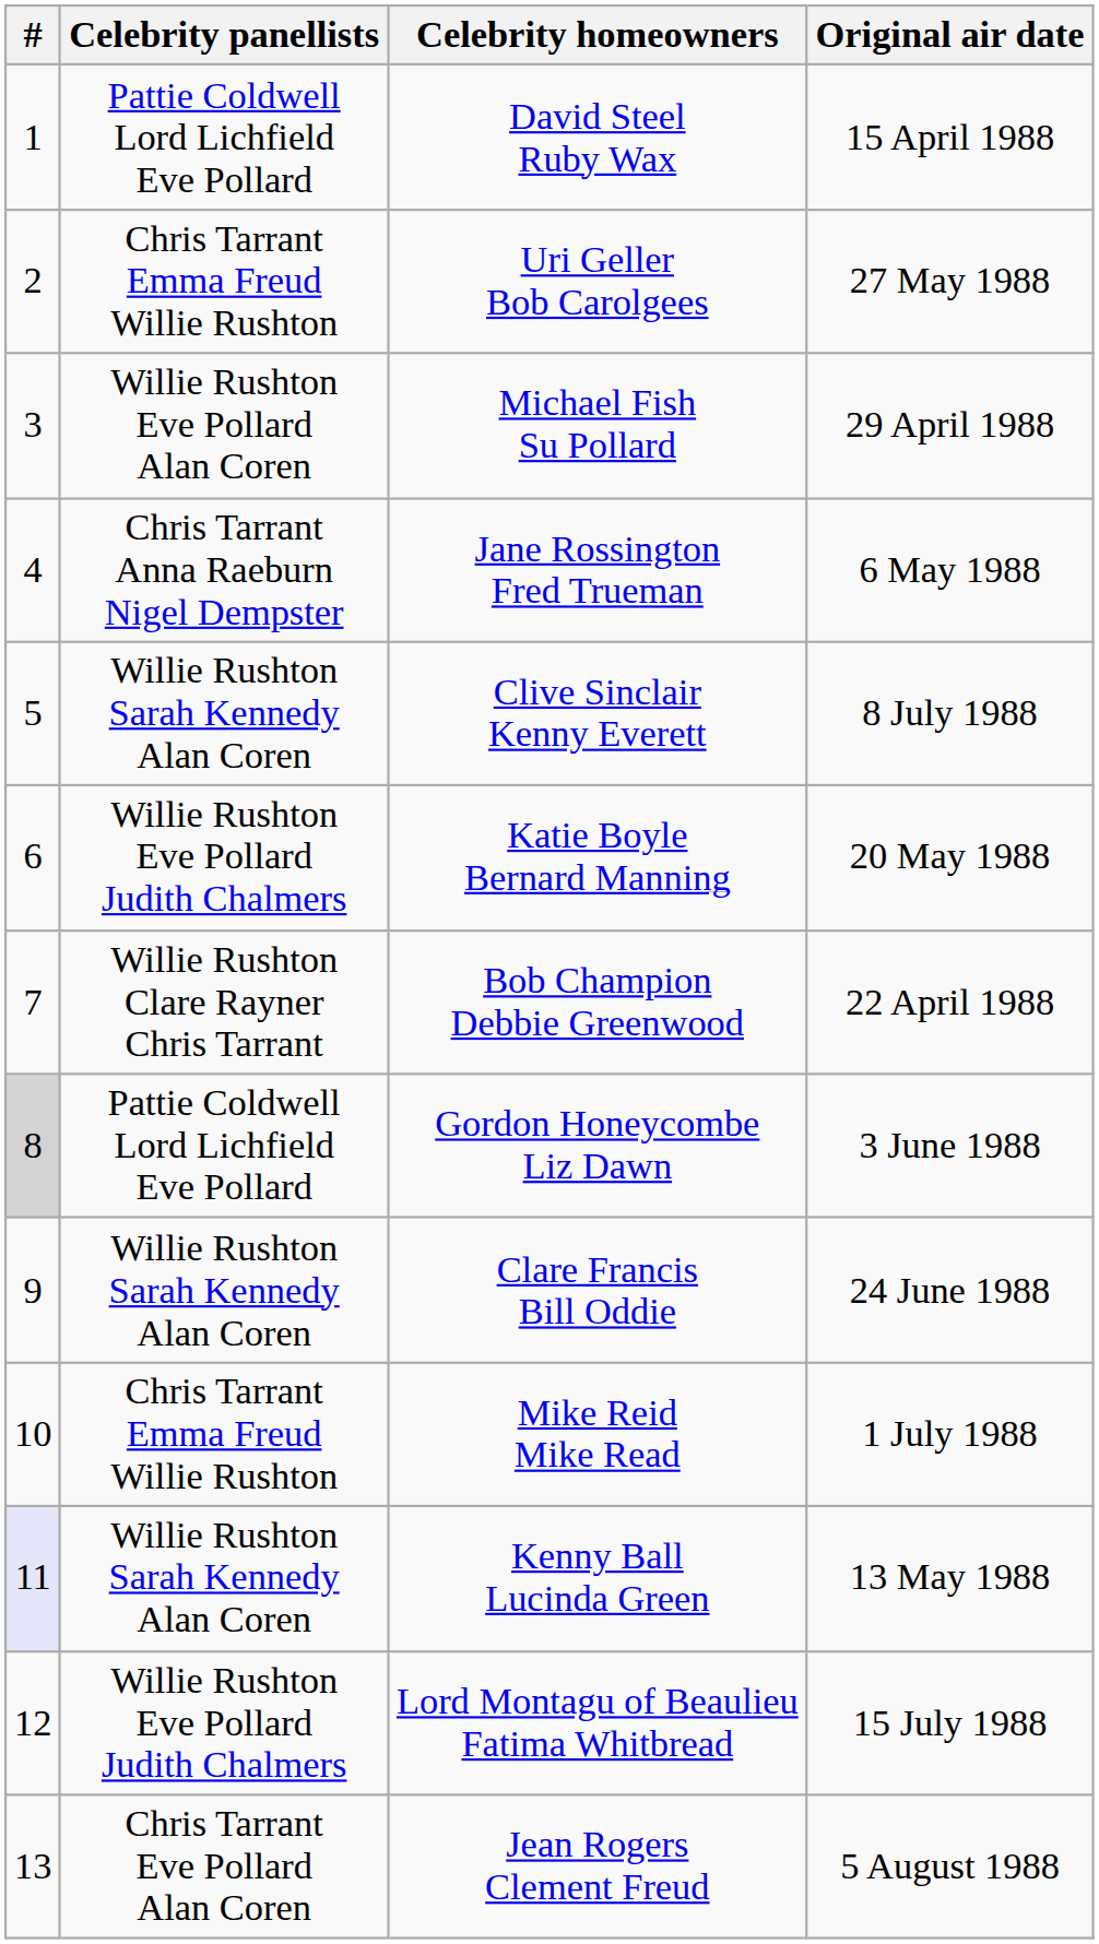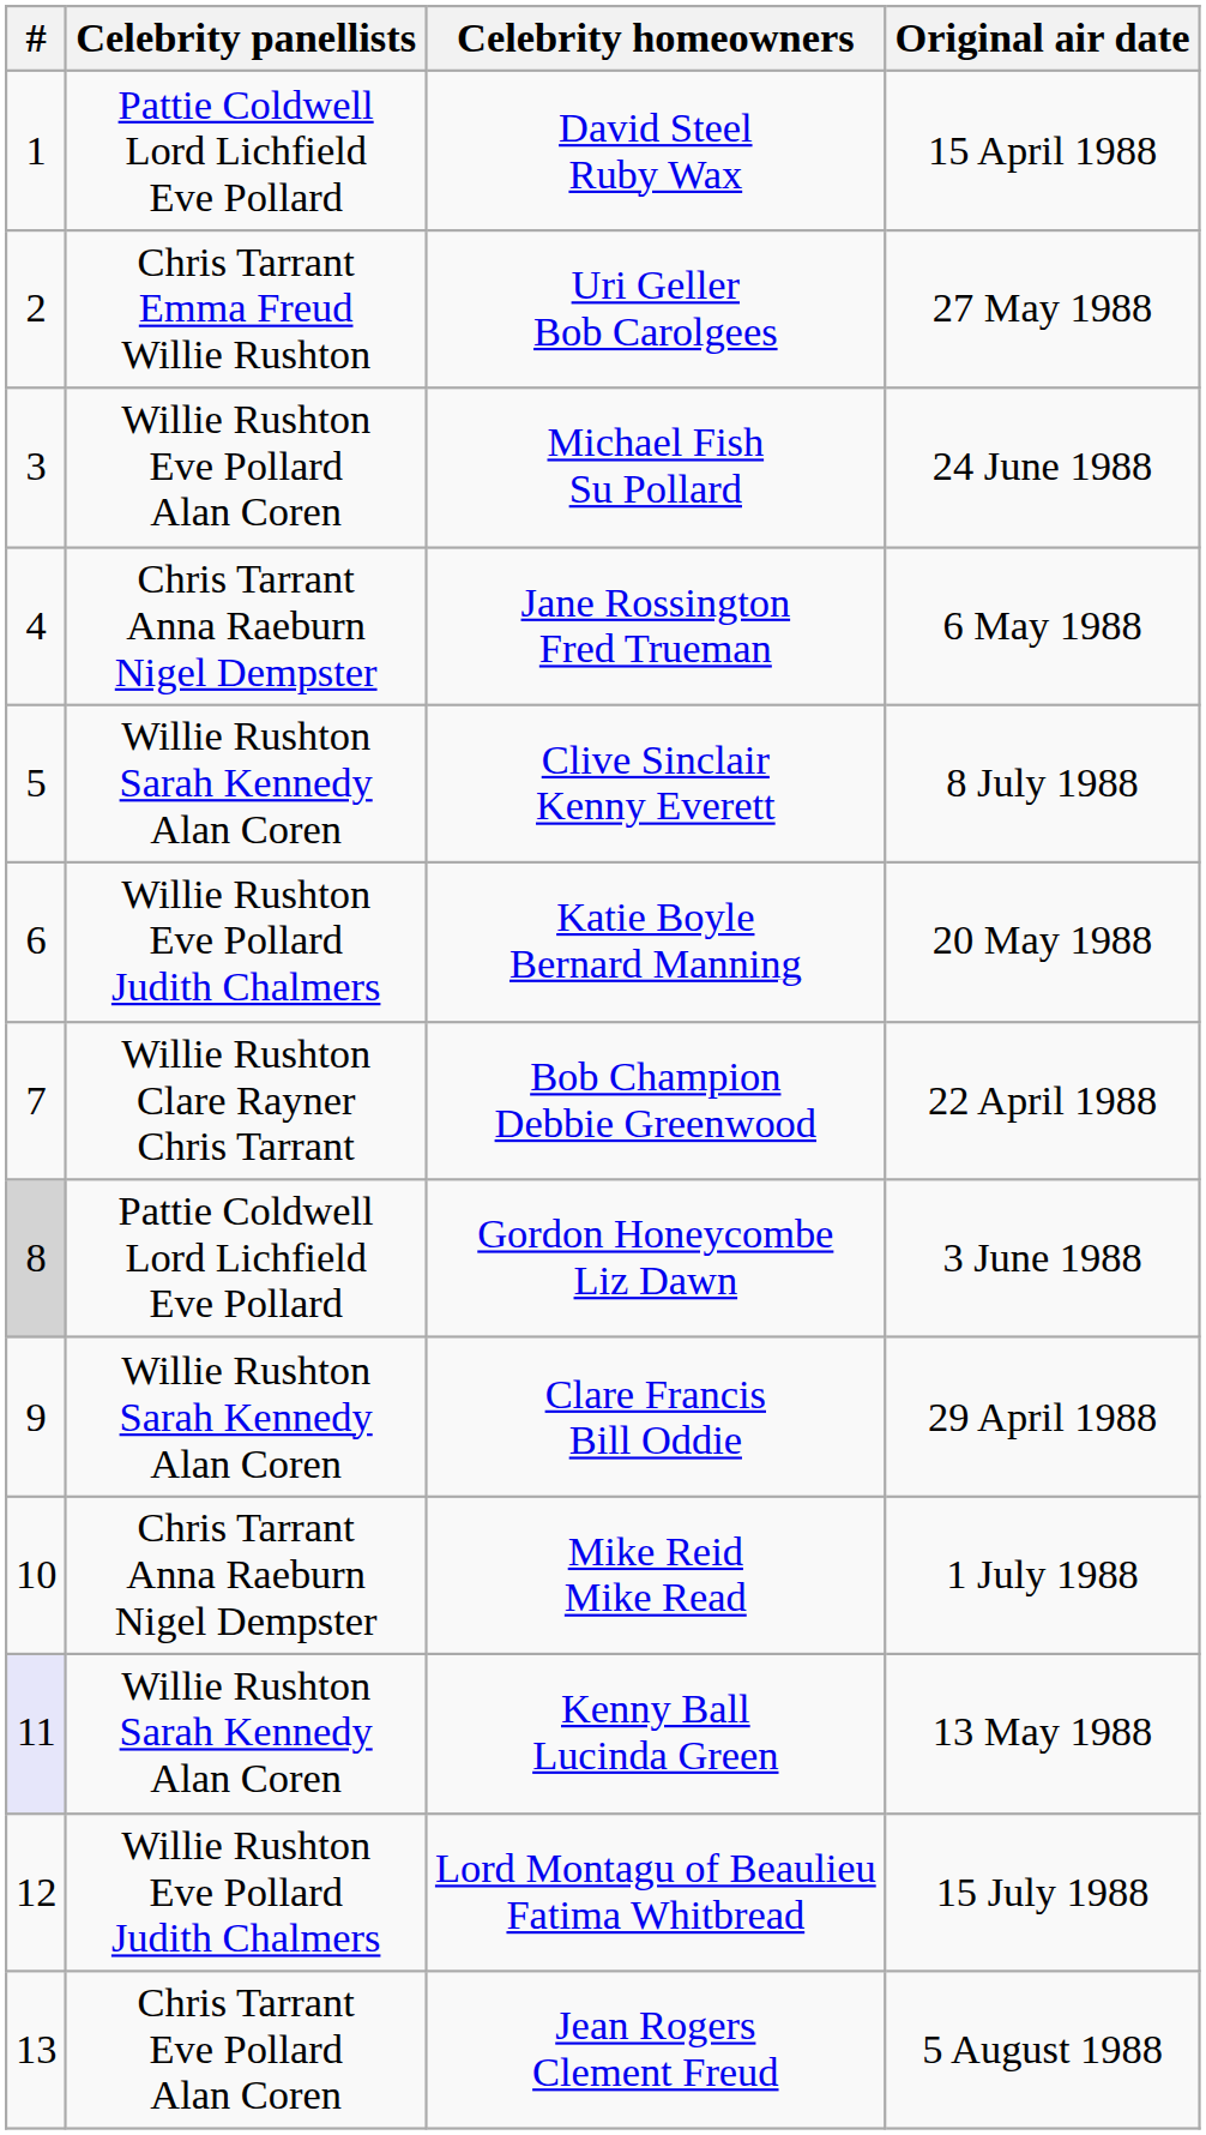Michael Fish Su Pollard | Original air date: 29 April 1988 -> 24 June 1988
Clare Francis Bill Oddie | Original air date: 24 June 1988 -> 29 April 1988
Mike Reid Mike Read | Celebrity panellists: Chris Tarrant Emma Freud Willie Rushton -> Chris Tarrant Anna Raeburn Nigel Dempster
